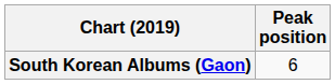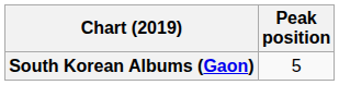South Korean Albums (Gaon) | Peak position: 6 -> 5
